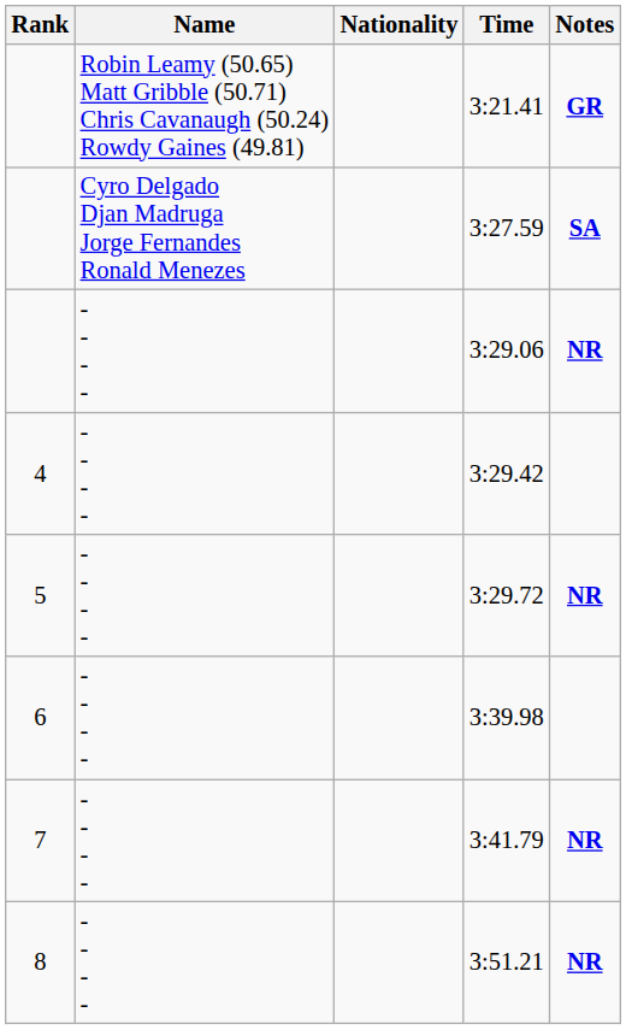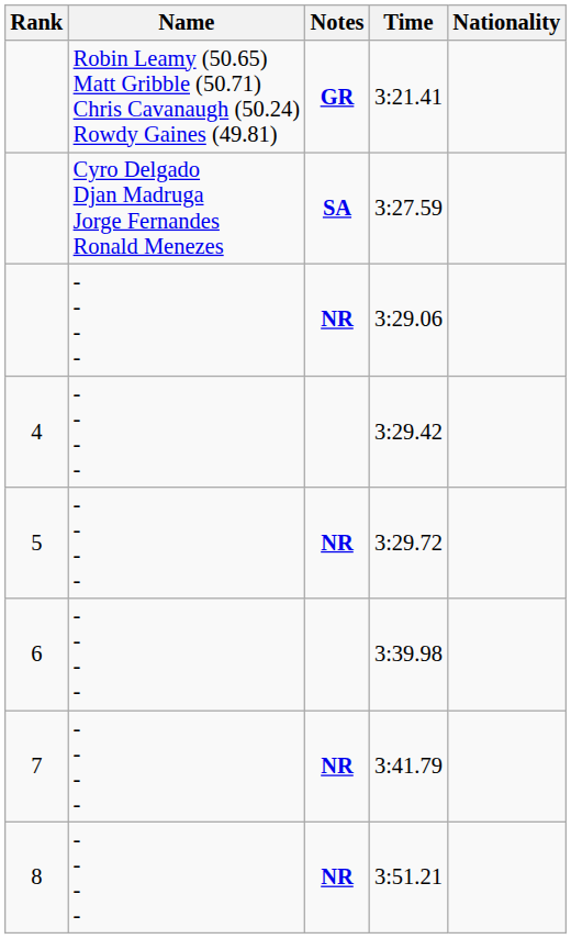columns swapped: Nationality <-> Notes
